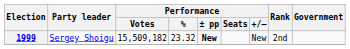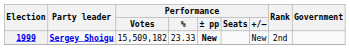1999 | Party leader: normal -> bold
1999 | Performance / %: 23.32 -> 23.33
